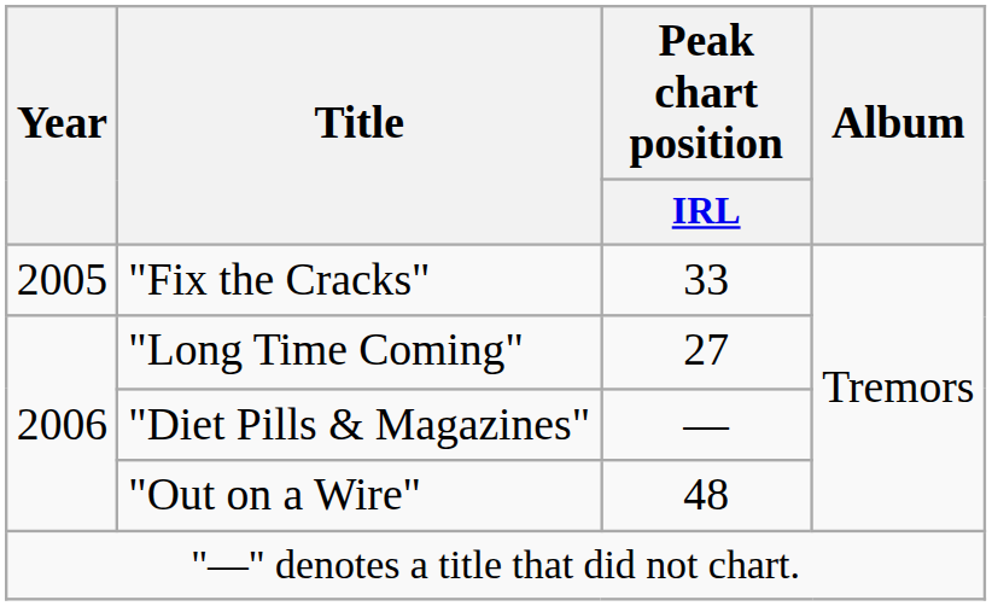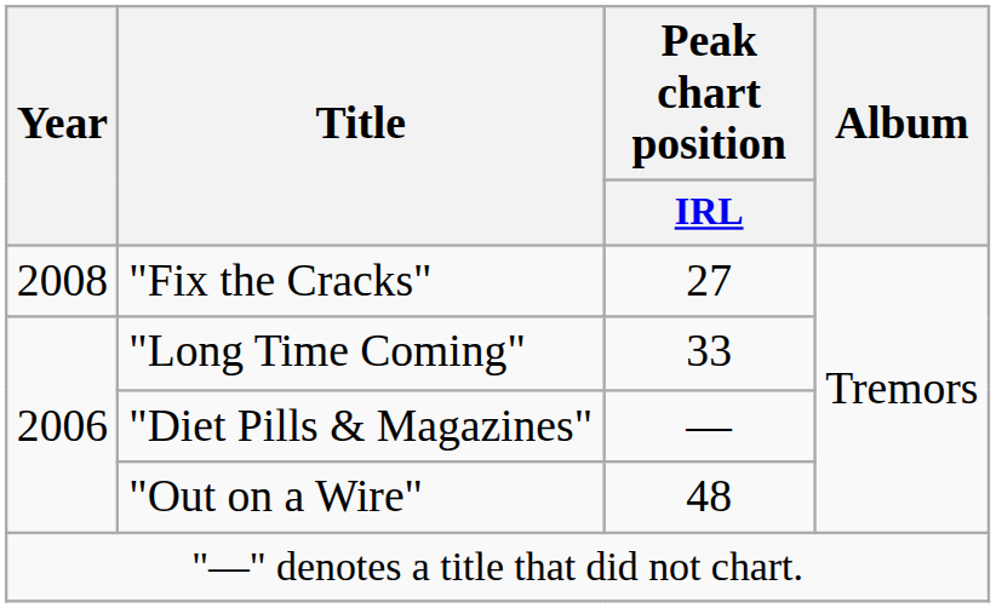"Fix the Cracks" | Year: 2005 -> 2008
"Fix the Cracks" | Peak chart position / IRL: 33 -> 27
"Long Time Coming" | Peak chart position / IRL: 27 -> 33
